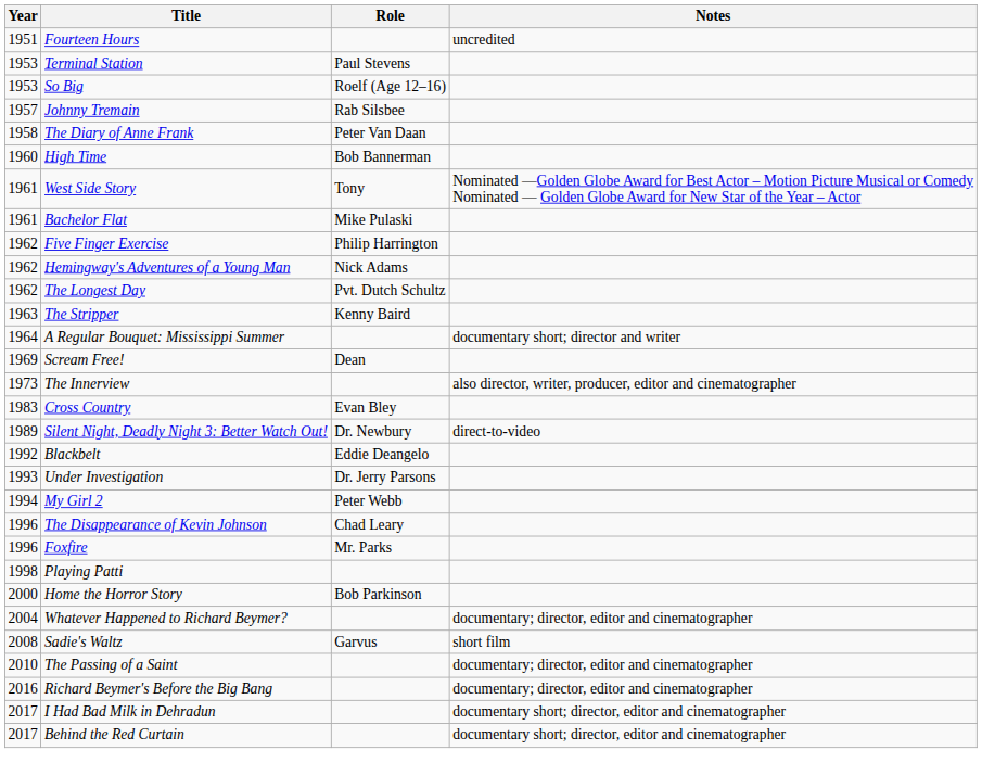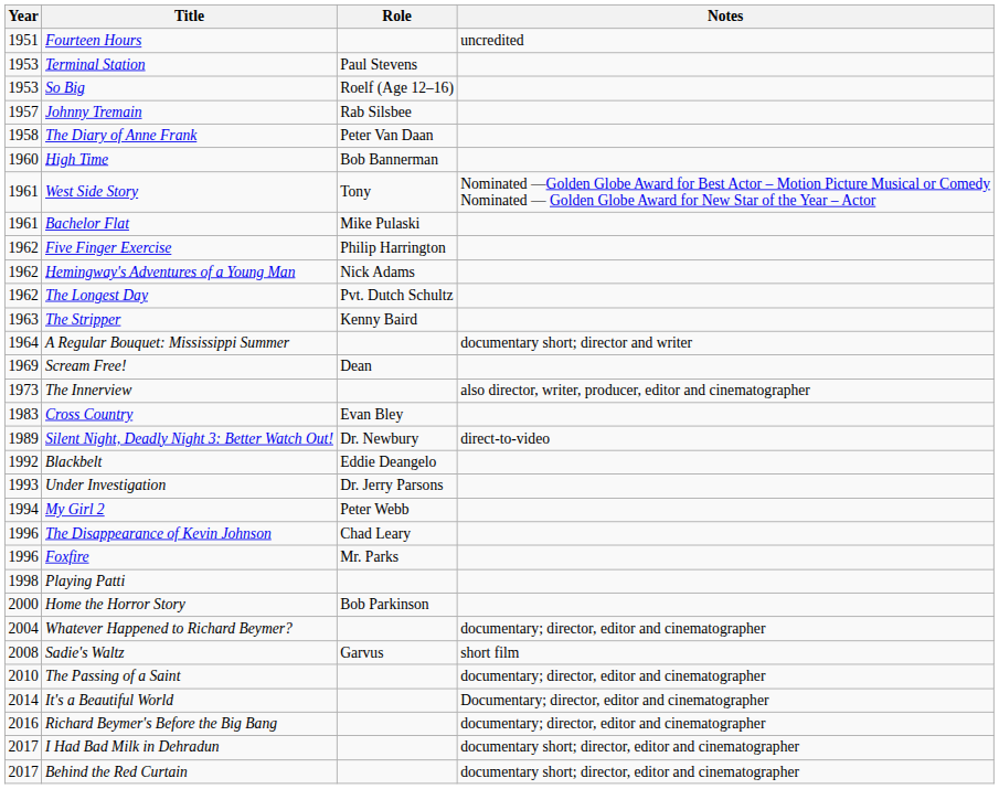+ row: 2014 | It's a Beautiful World | Documentary; director, editor and cinematographer
